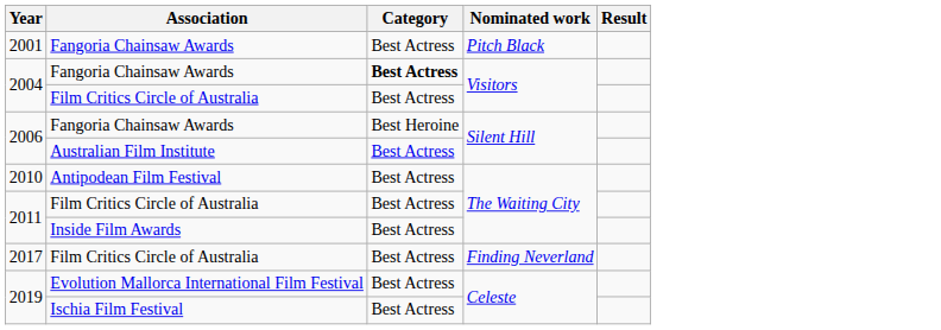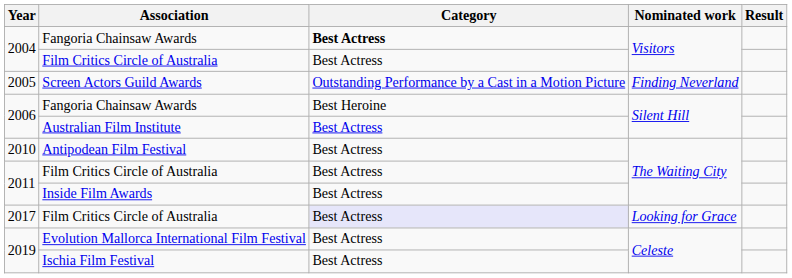- row: 2001 | Fangoria Chainsaw Awards | Best Actress | Pitch Black
+ row: 2005 | Screen Actors Guild Awards | Outstanding Performance by a Cast in a Motion Picture | Finding Neverland
2017 | Category: no background -> lavender background
2017 | Nominated work: Finding Neverland -> Looking for Grace
